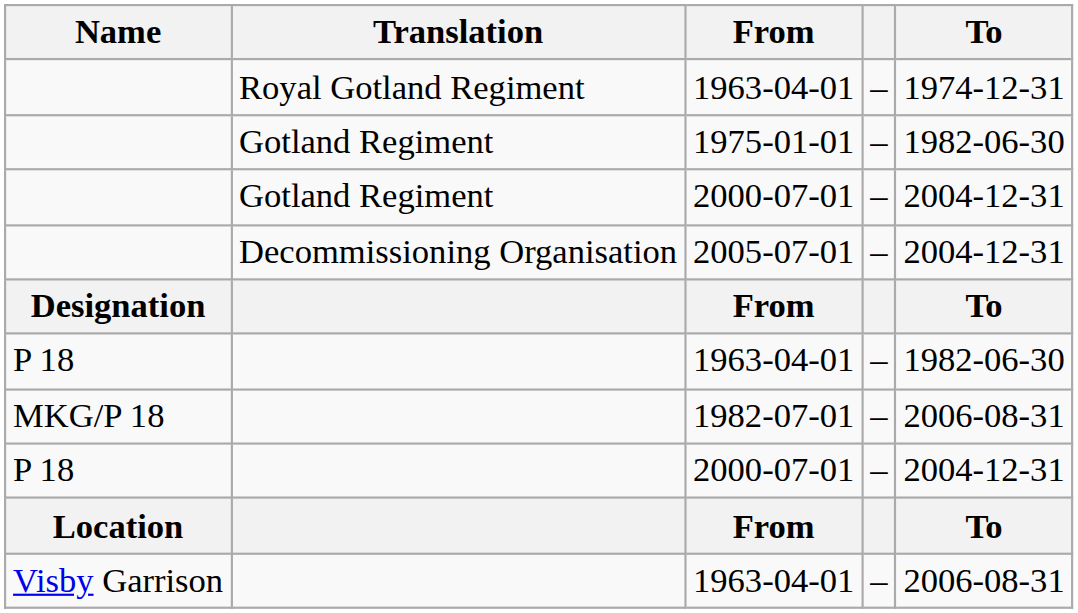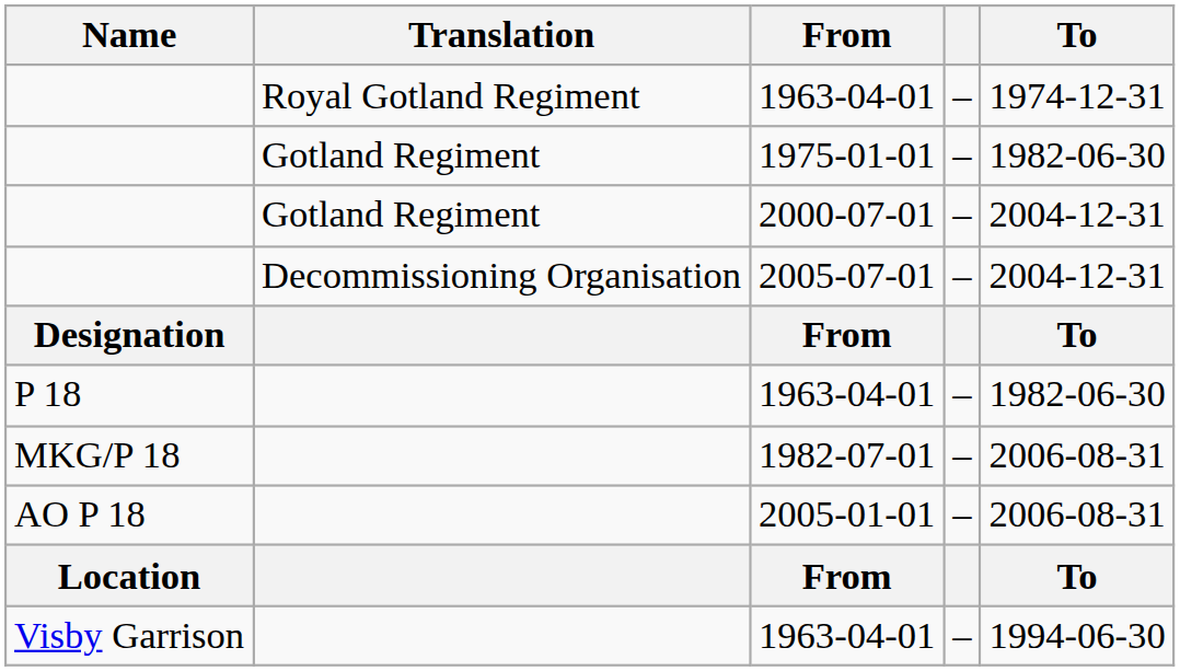- row: P 18 | 2000-07-01 | – | 2004-12-31
+ row: AO P 18 | 2005-01-01 | – | 2006-08-31
Visby Garrison / 1963-04-01 | To: 2006-08-31 -> 1994-06-30
